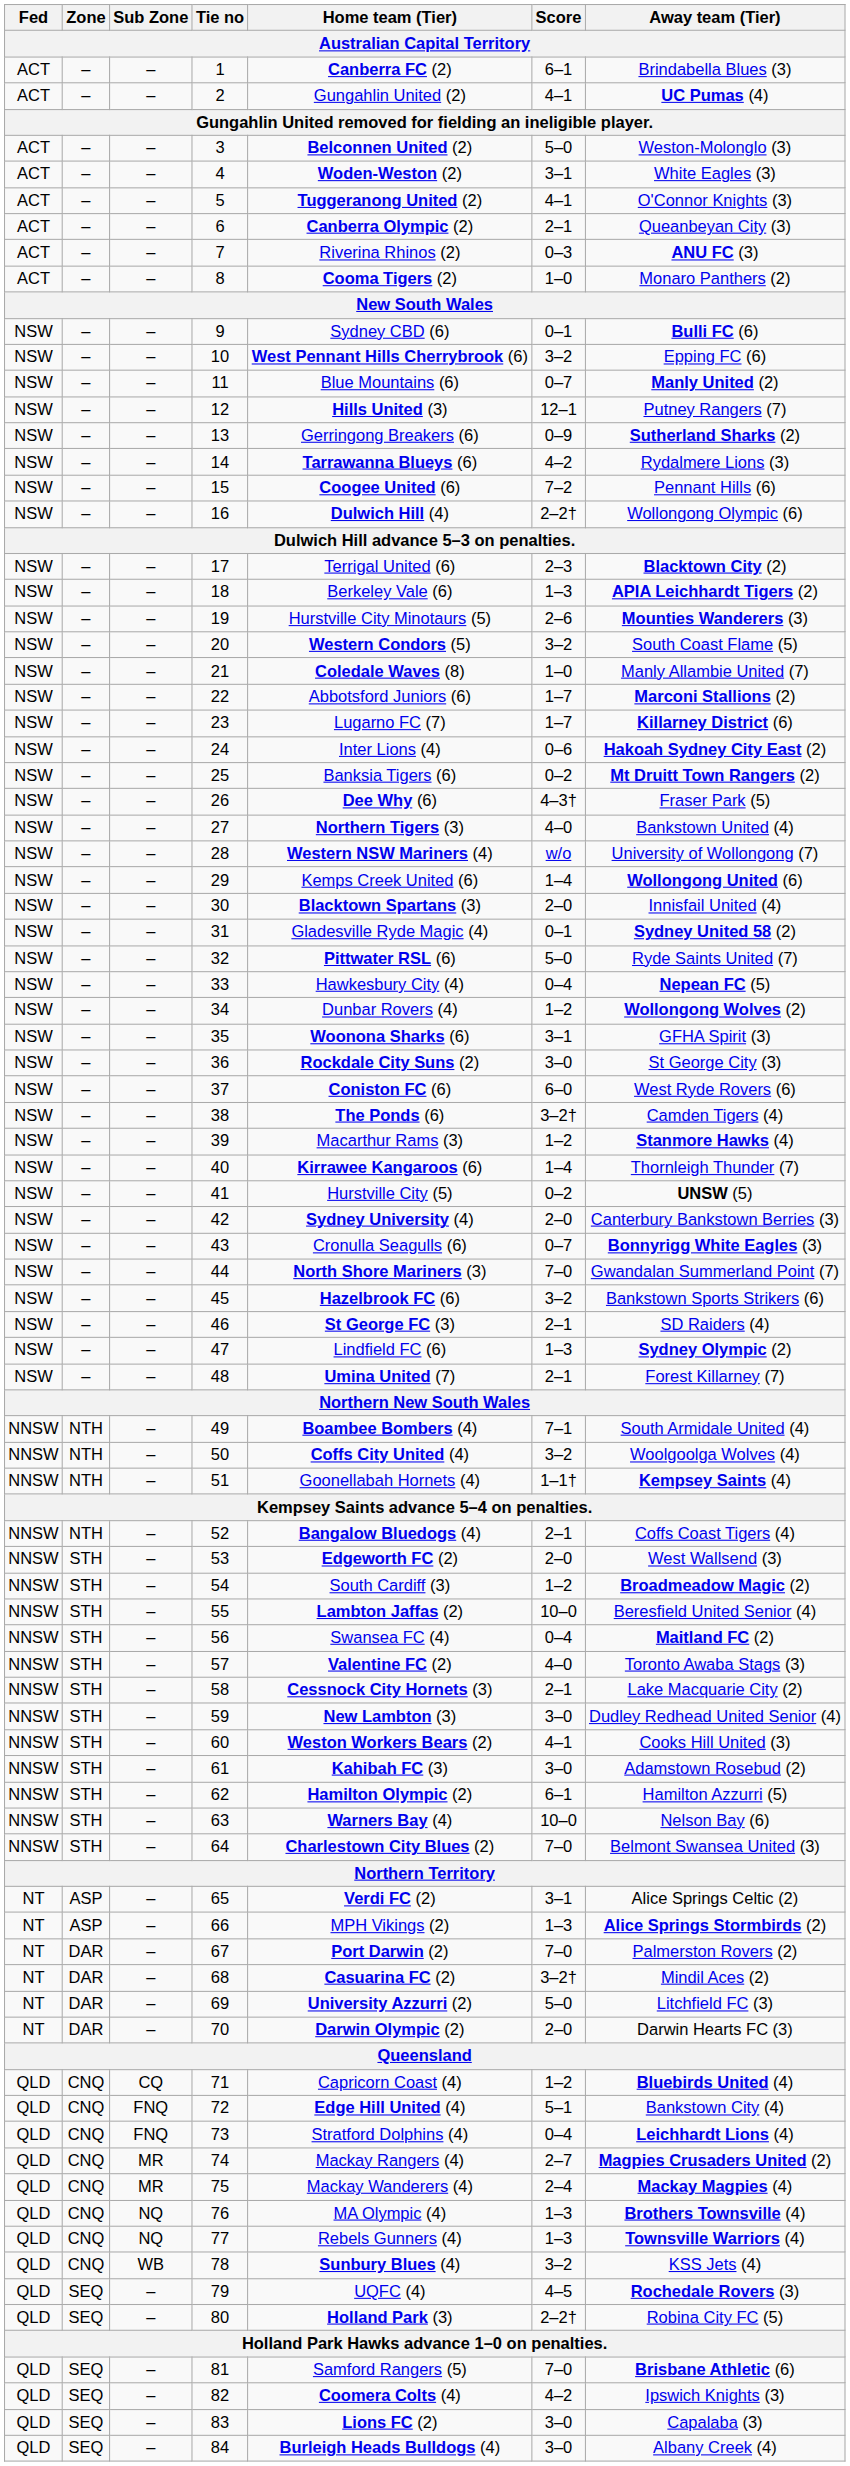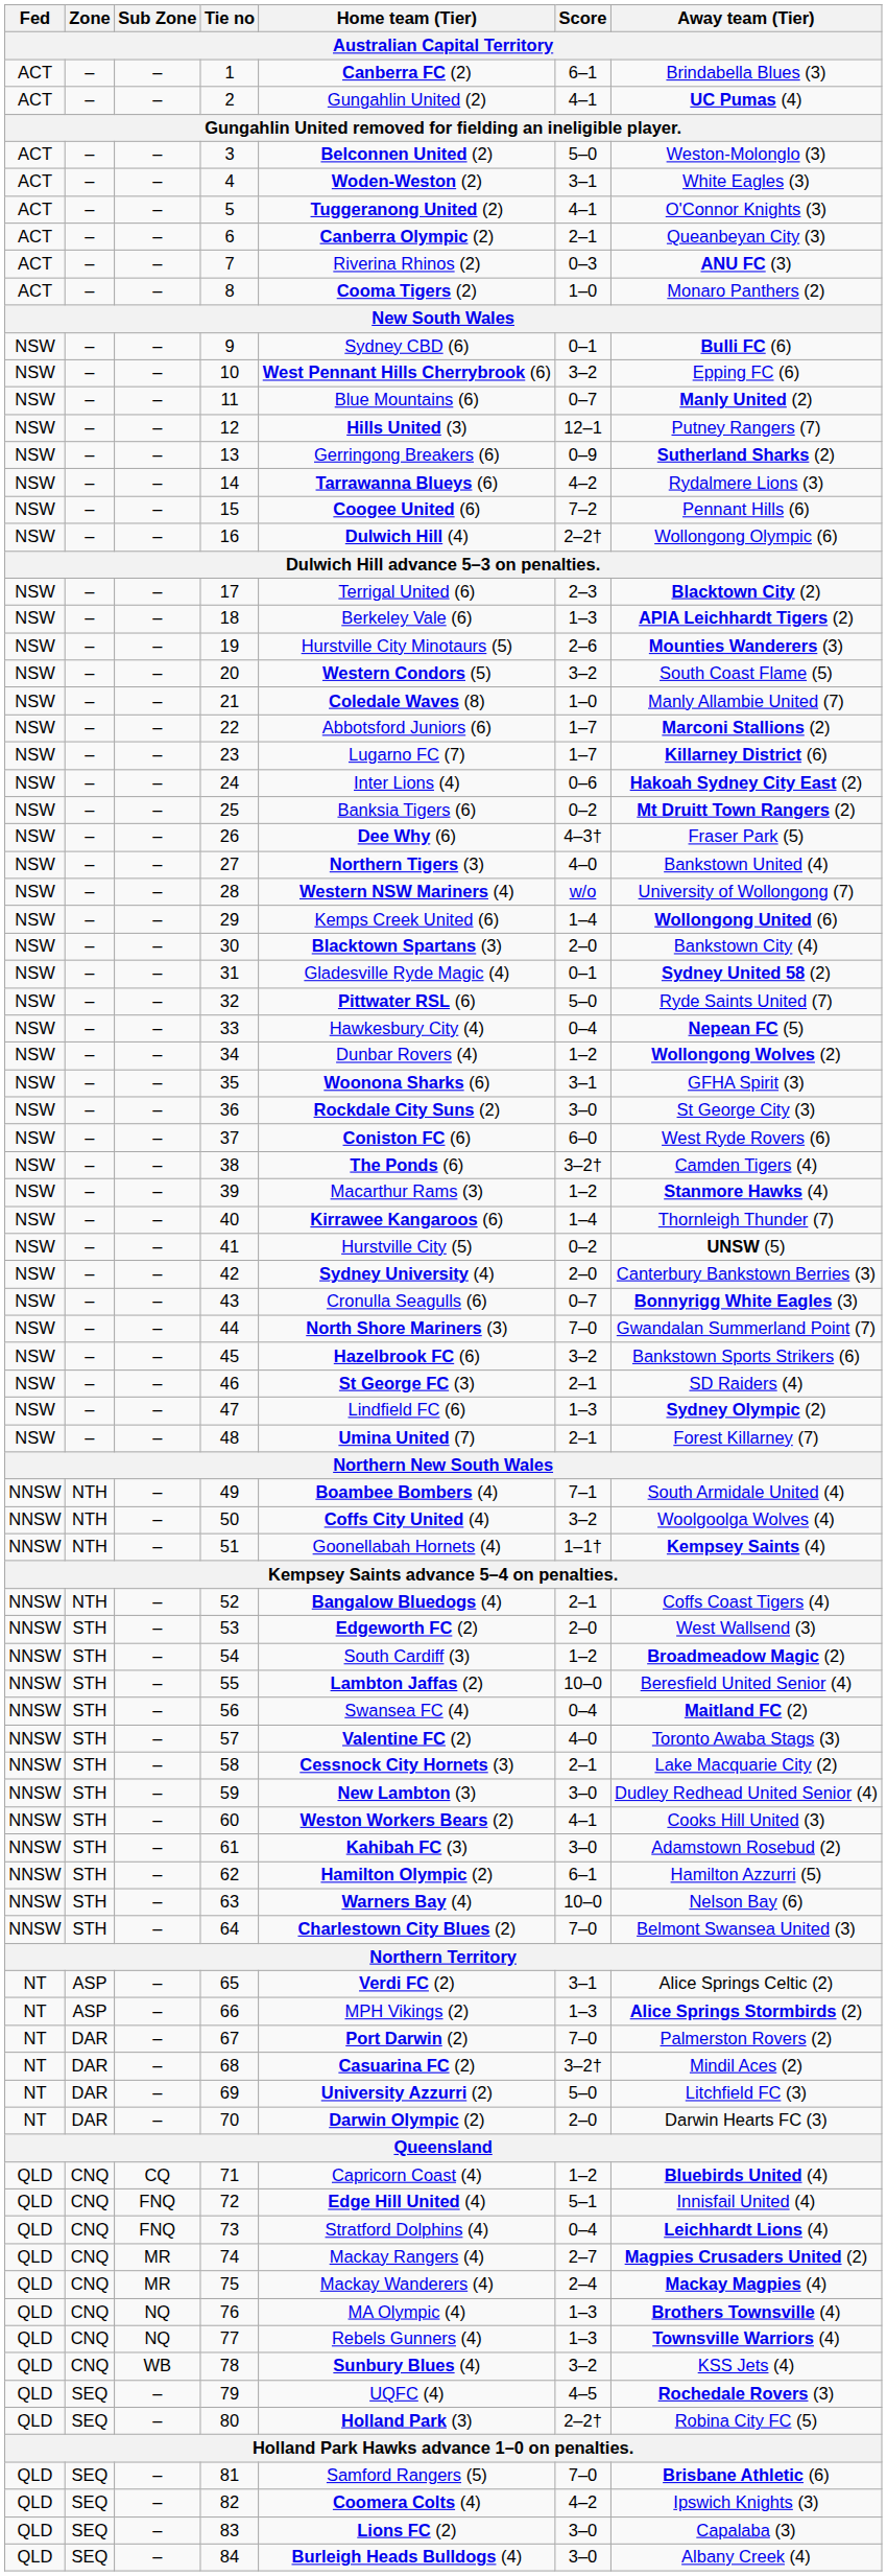30 | Away team (Tier): Innisfail United (4) -> Bankstown City (4)
72 | Away team (Tier): Bankstown City (4) -> Innisfail United (4)
